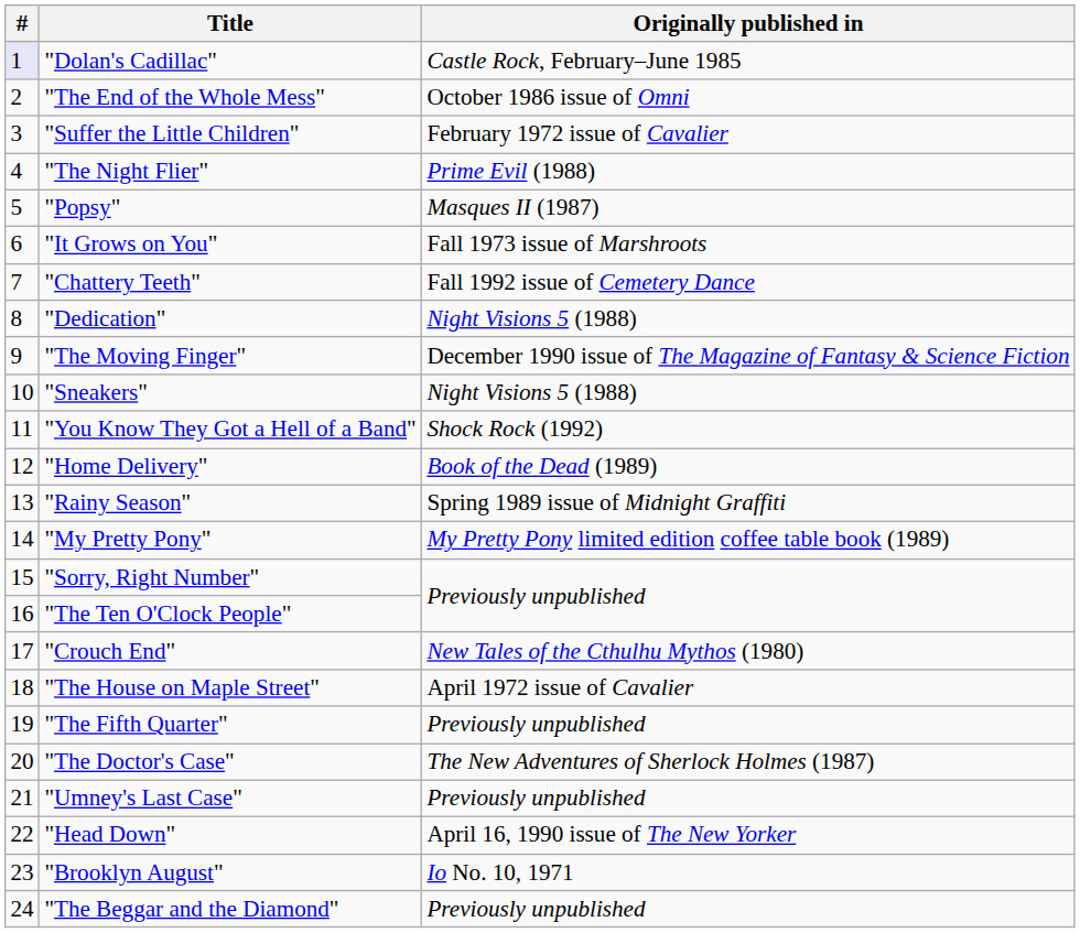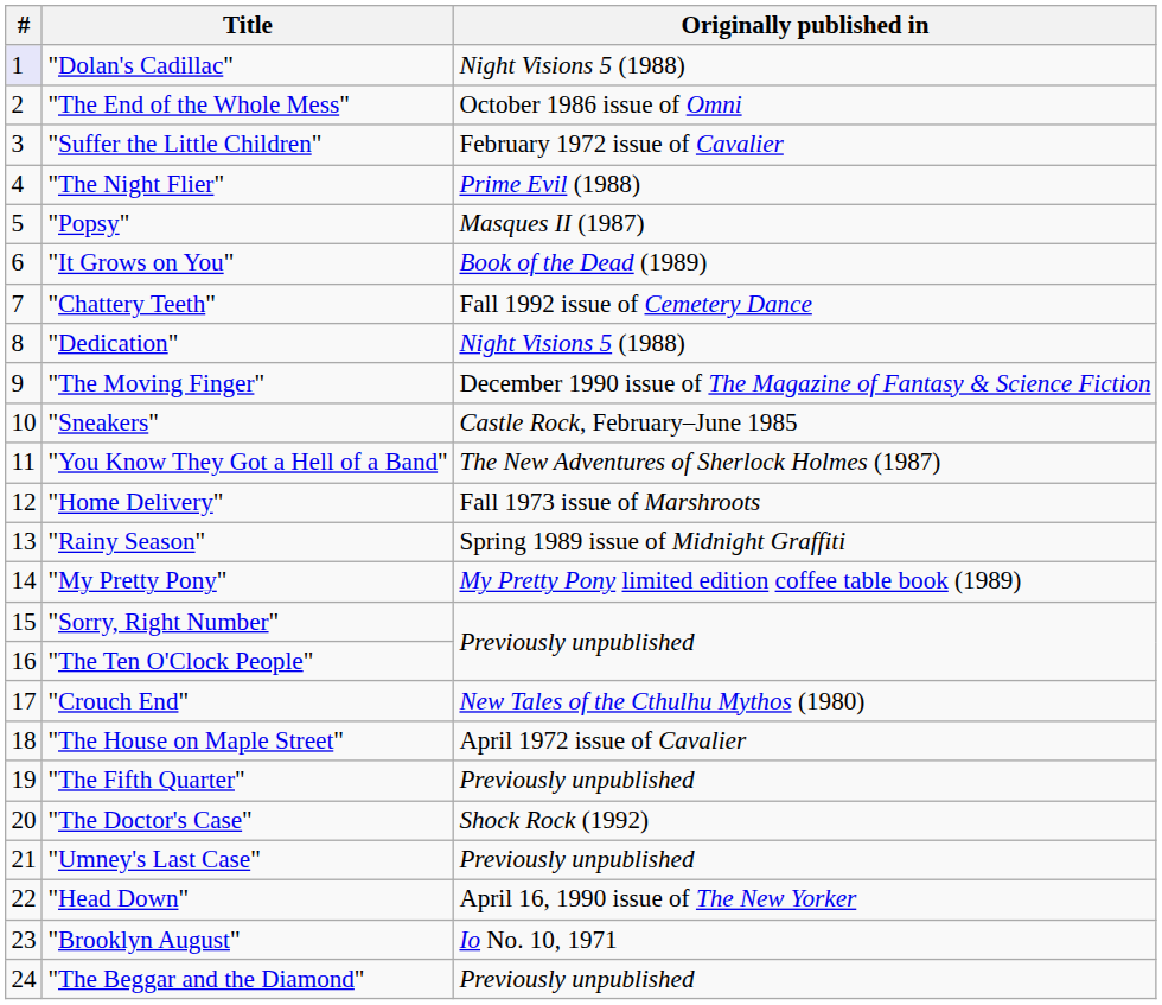"Dolan's Cadillac" | Originally published in: Castle Rock, February–June 1985 -> Night Visions 5 (1988)
"It Grows on You" | Originally published in: Fall 1973 issue of Marshroots -> Book of the Dead (1989)
"Sneakers" | Originally published in: Night Visions 5 (1988) -> Castle Rock, February–June 1985
"You Know They Got a Hell of a Band" | Originally published in: Shock Rock (1992) -> The New Adventures of Sherlock Holmes (1987)
"Home Delivery" | Originally published in: Book of the Dead (1989) -> Fall 1973 issue of Marshroots
"The Doctor's Case" | Originally published in: The New Adventures of Sherlock Holmes (1987) -> Shock Rock (1992)
